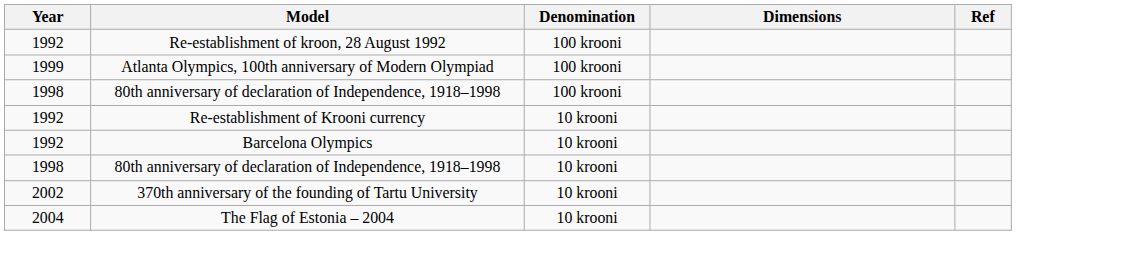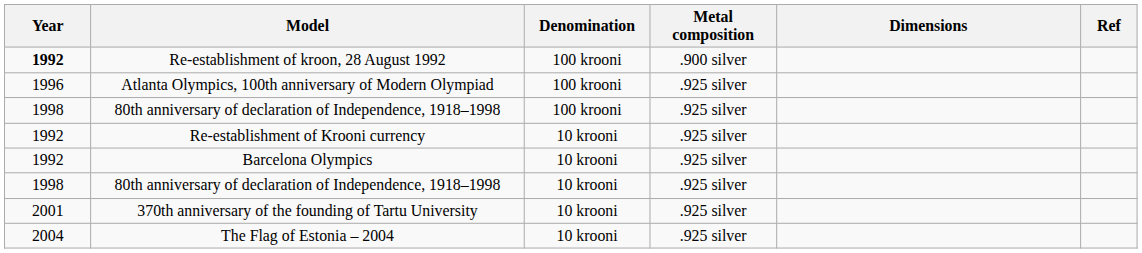+ column: Metal composition | .900 silver | .925 silver | .925 silver | .925 silver | .925 silver | .925 silver | .925 silver | .925 silver
Re-establishment of kroon, 28 August 1992 | Year: normal -> bold
Atlanta Olympics, 100th anniversary of Modern Olympiad | Year: 1999 -> 1996
370th anniversary of the founding of Tartu University | Year: 2002 -> 2001
